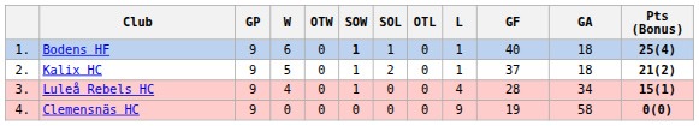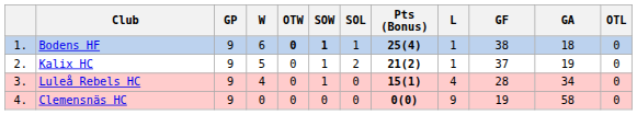columns swapped: OTL <-> Pts (Bonus)
Bodens HF | OTW: normal -> bold
Bodens HF | GF: 40 -> 38
Kalix HC | GA: 18 -> 19
